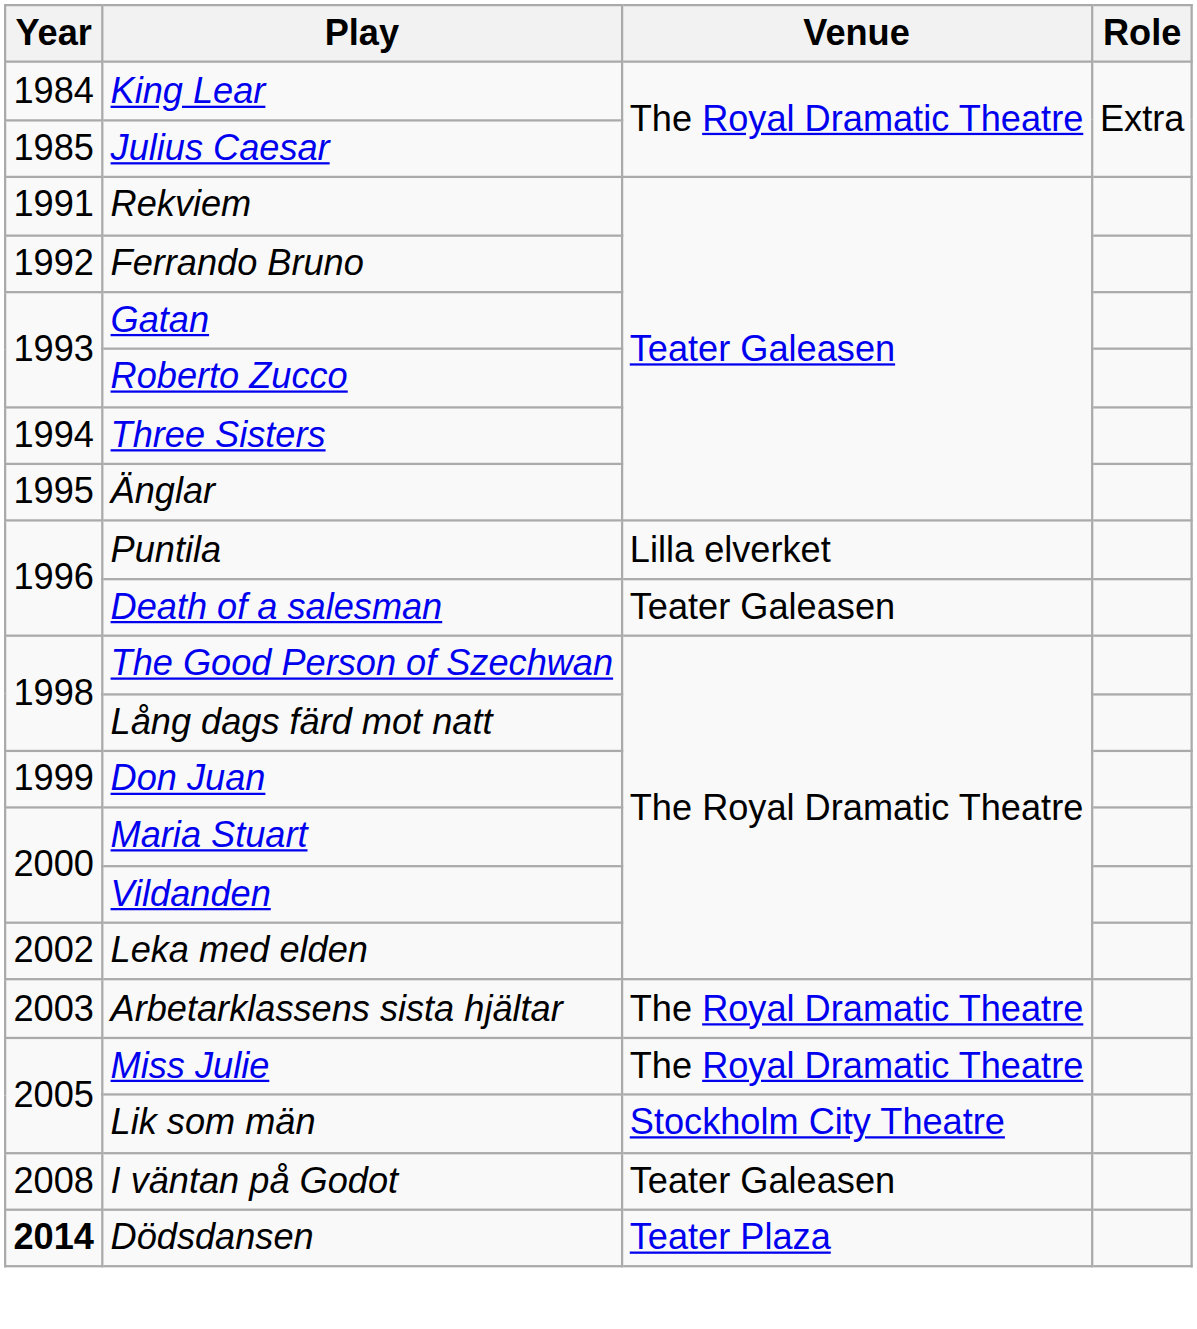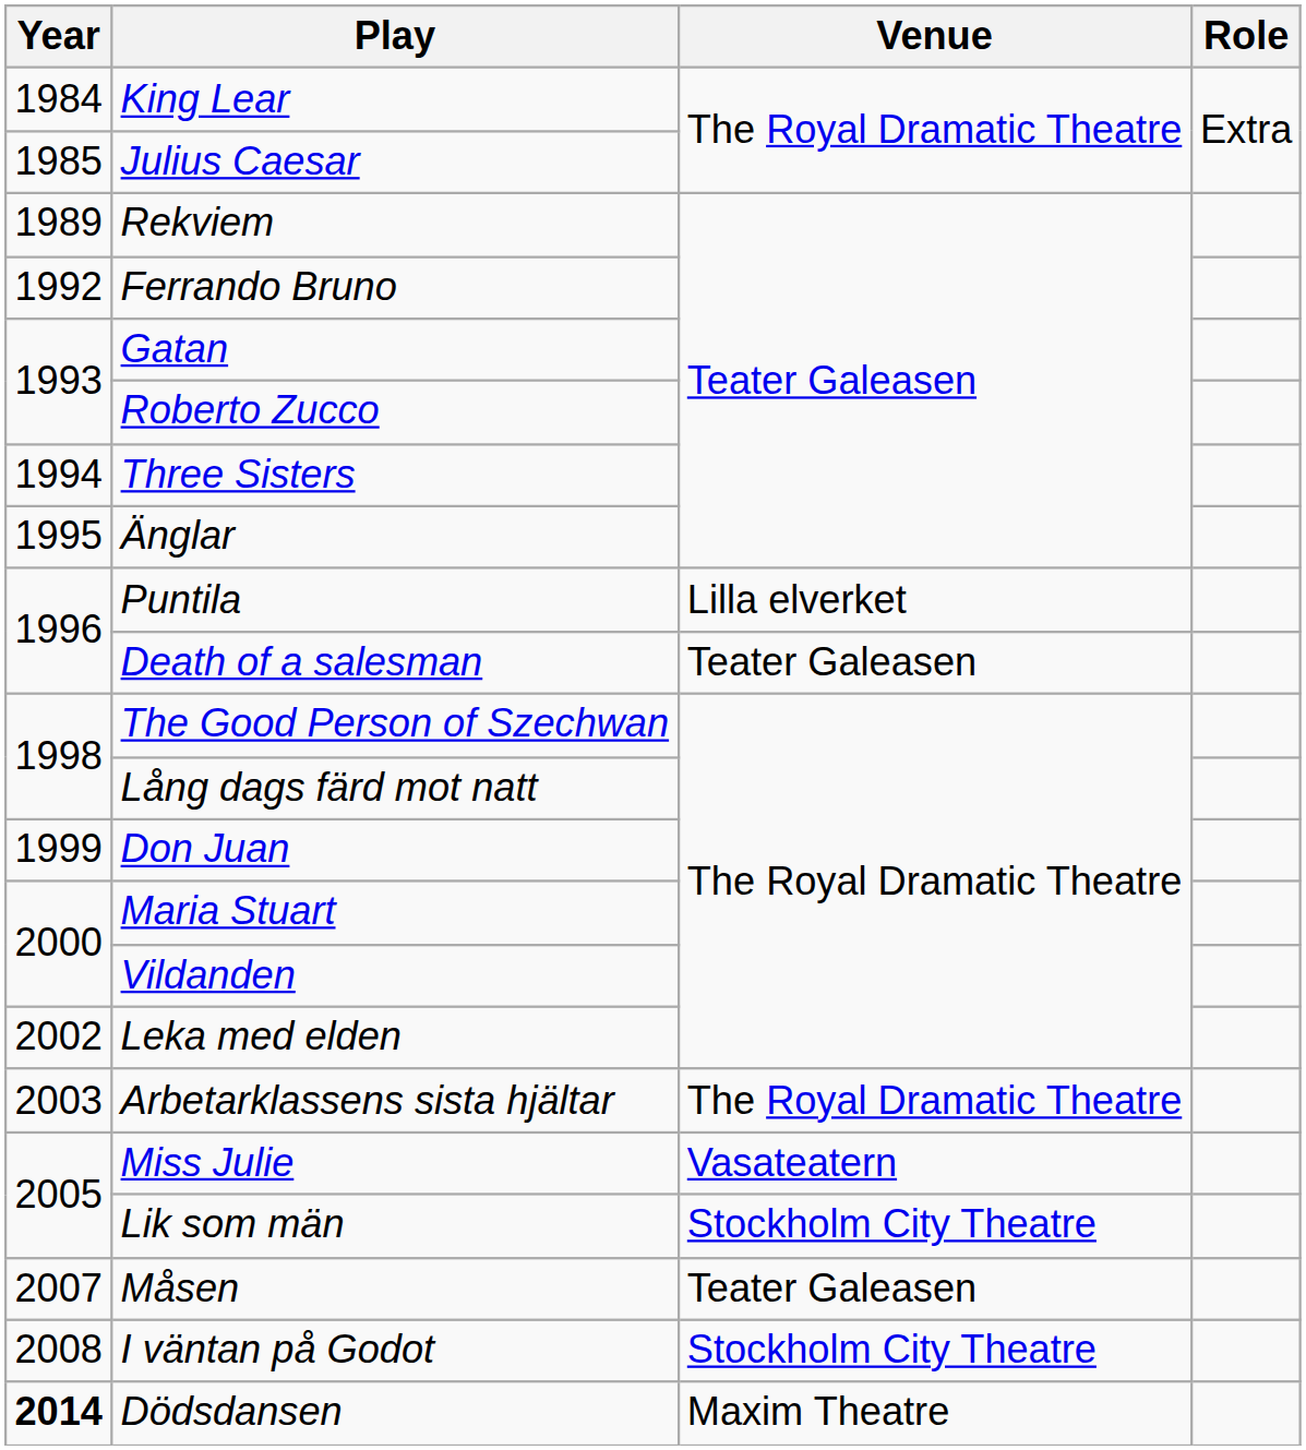Rekviem | Year: 1991 -> 1989
Miss Julie | Venue: The Royal Dramatic Theatre -> Vasateatern
+ row: 2007 | Måsen | Teater Galeasen
I väntan på Godot | Venue: Teater Galeasen -> Stockholm City Theatre
Dödsdansen | Venue: Teater Plaza -> Maxim Theatre
